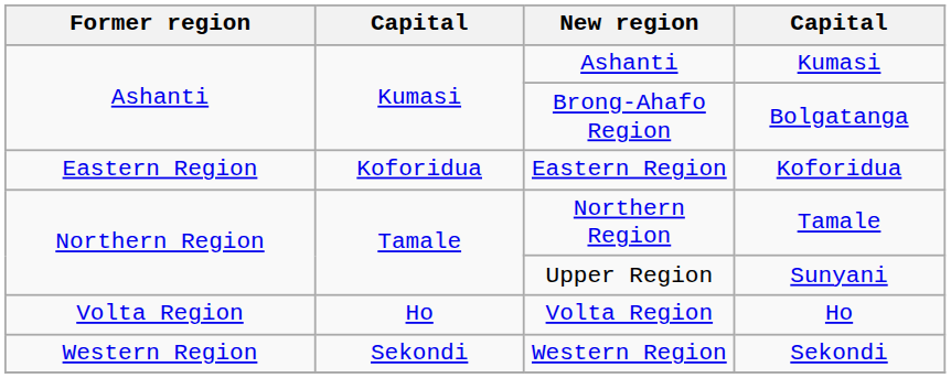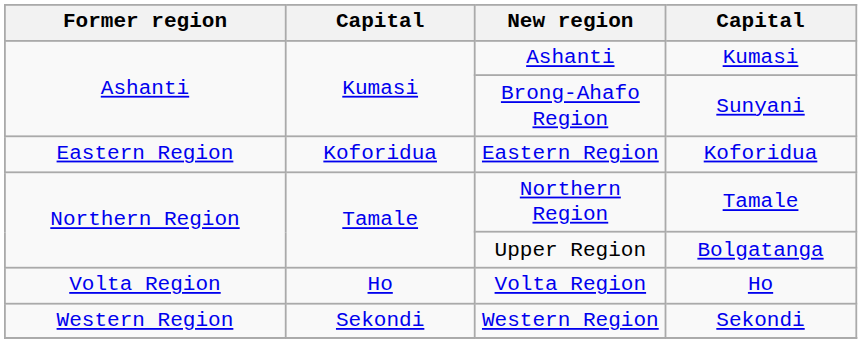Brong-Ahafo Region | column 4: Bolgatanga -> Sunyani
Upper Region | column 4: Sunyani -> Bolgatanga
